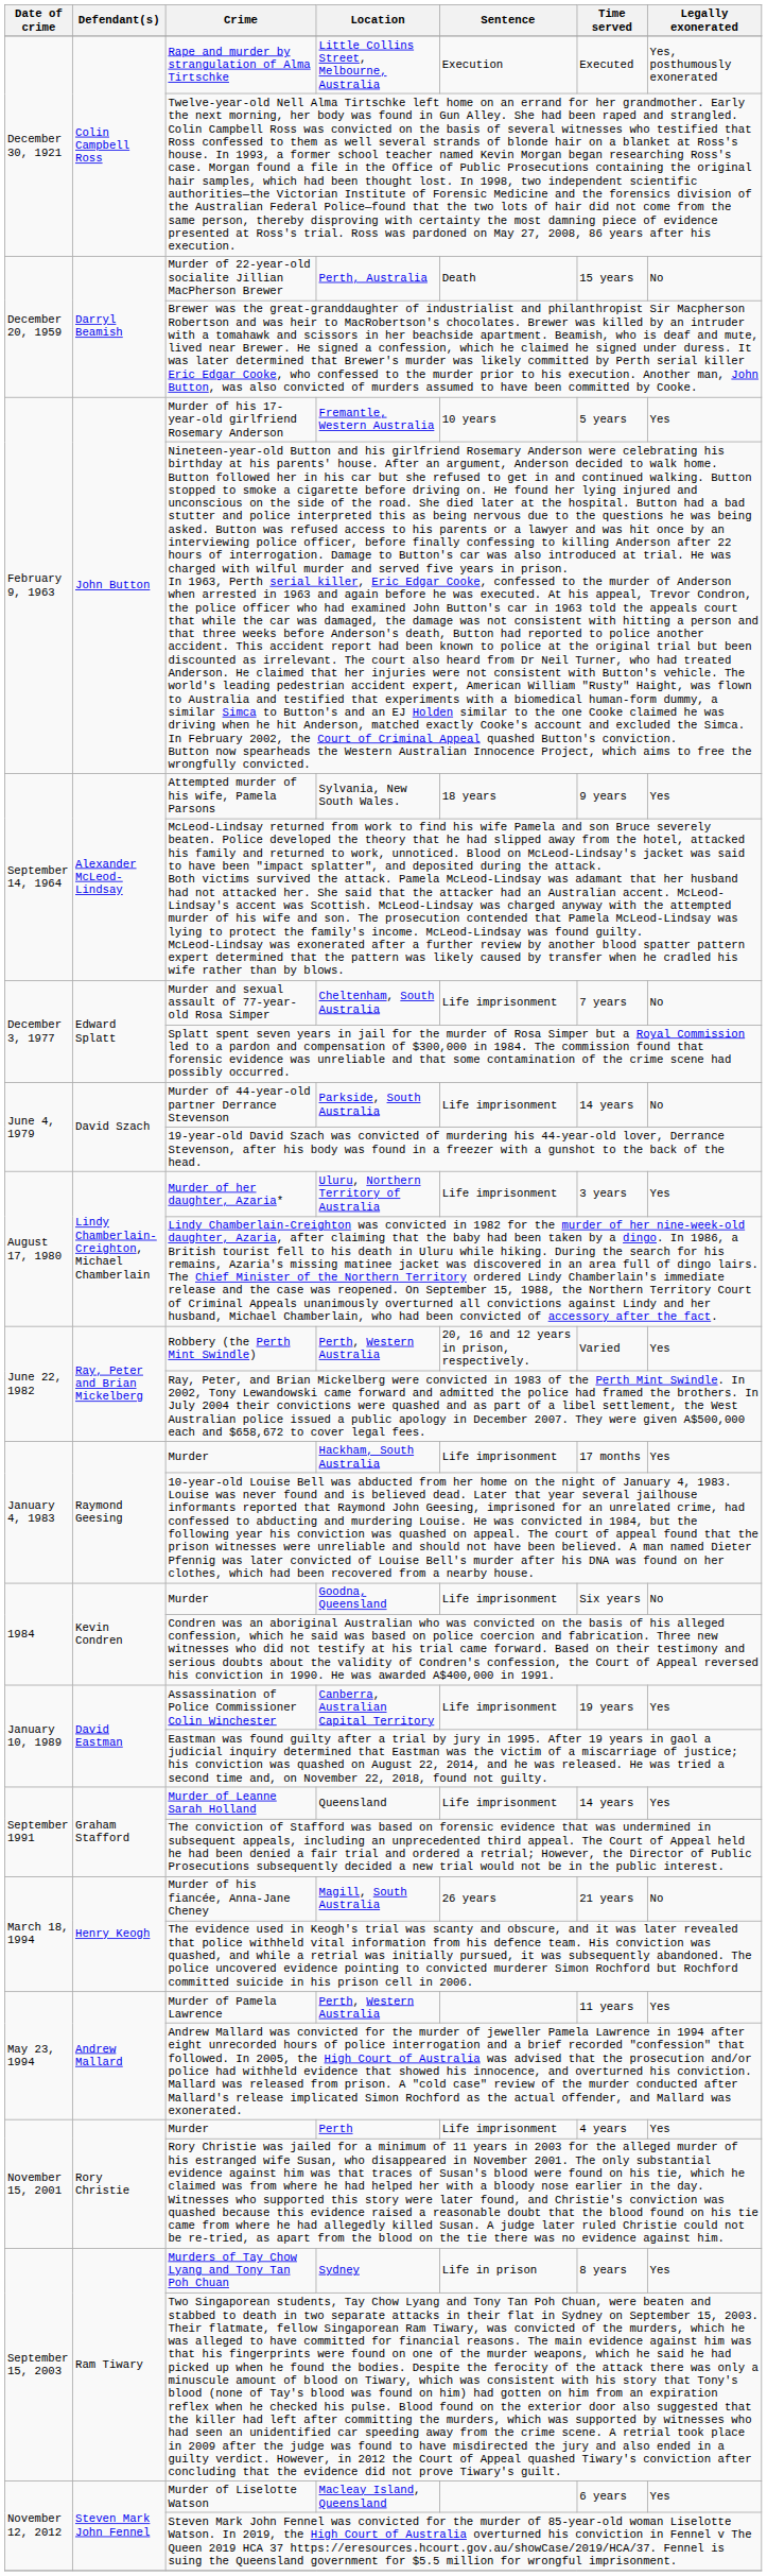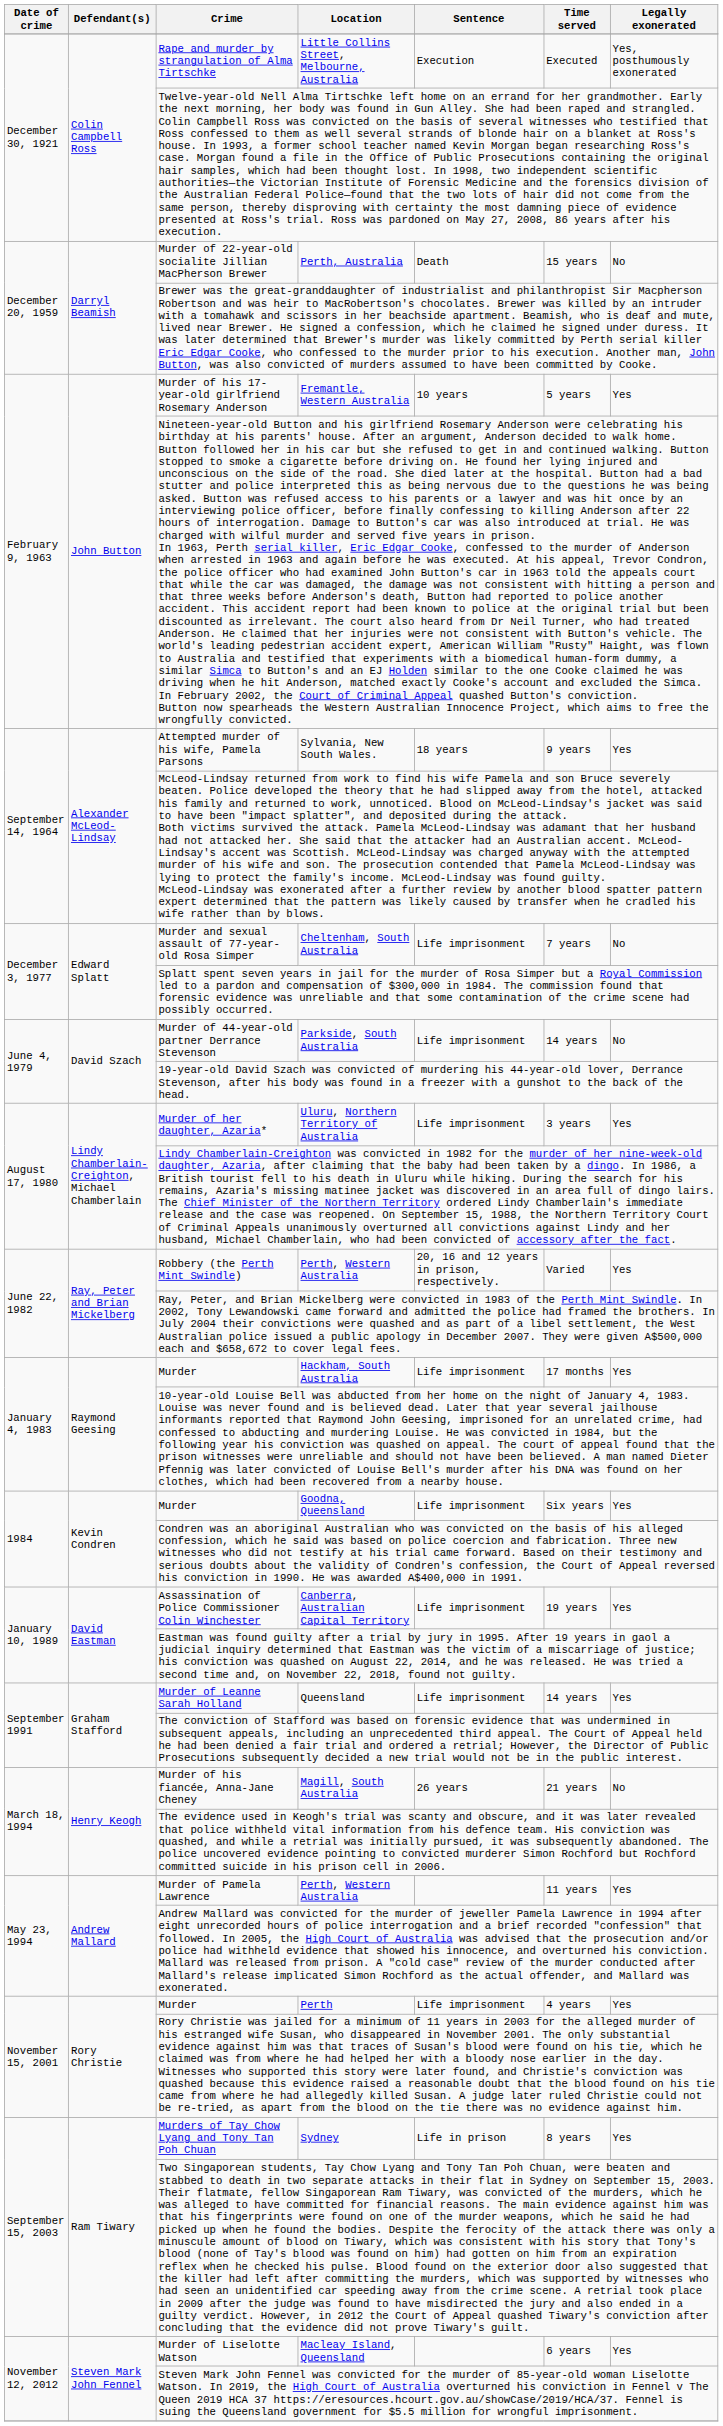Goodna, Queensland | Legally exonerated: No -> Yes
